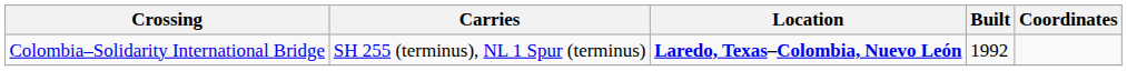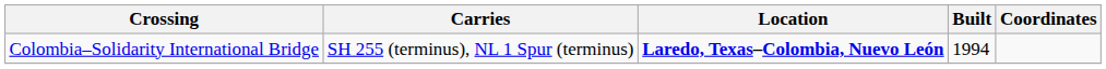Colombia–Solidarity International Bridge | Built: 1992 -> 1994
